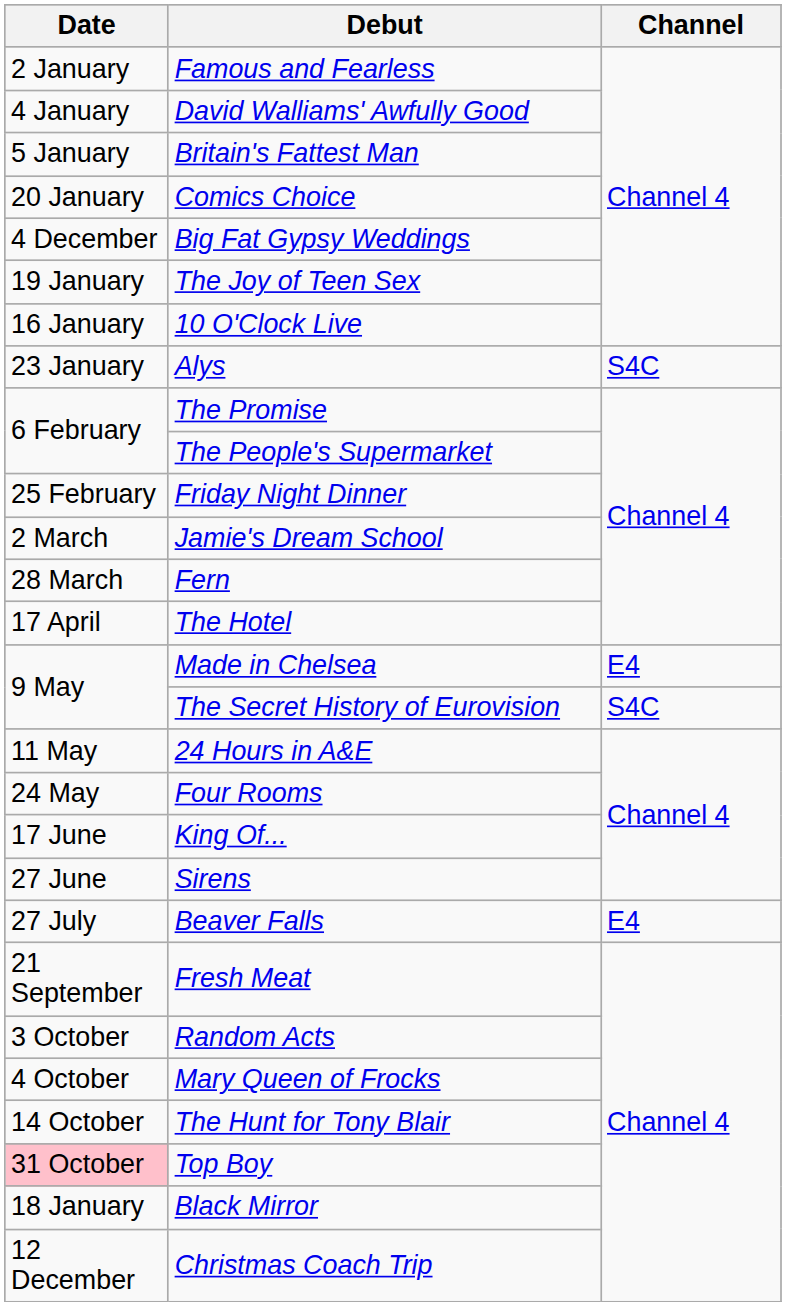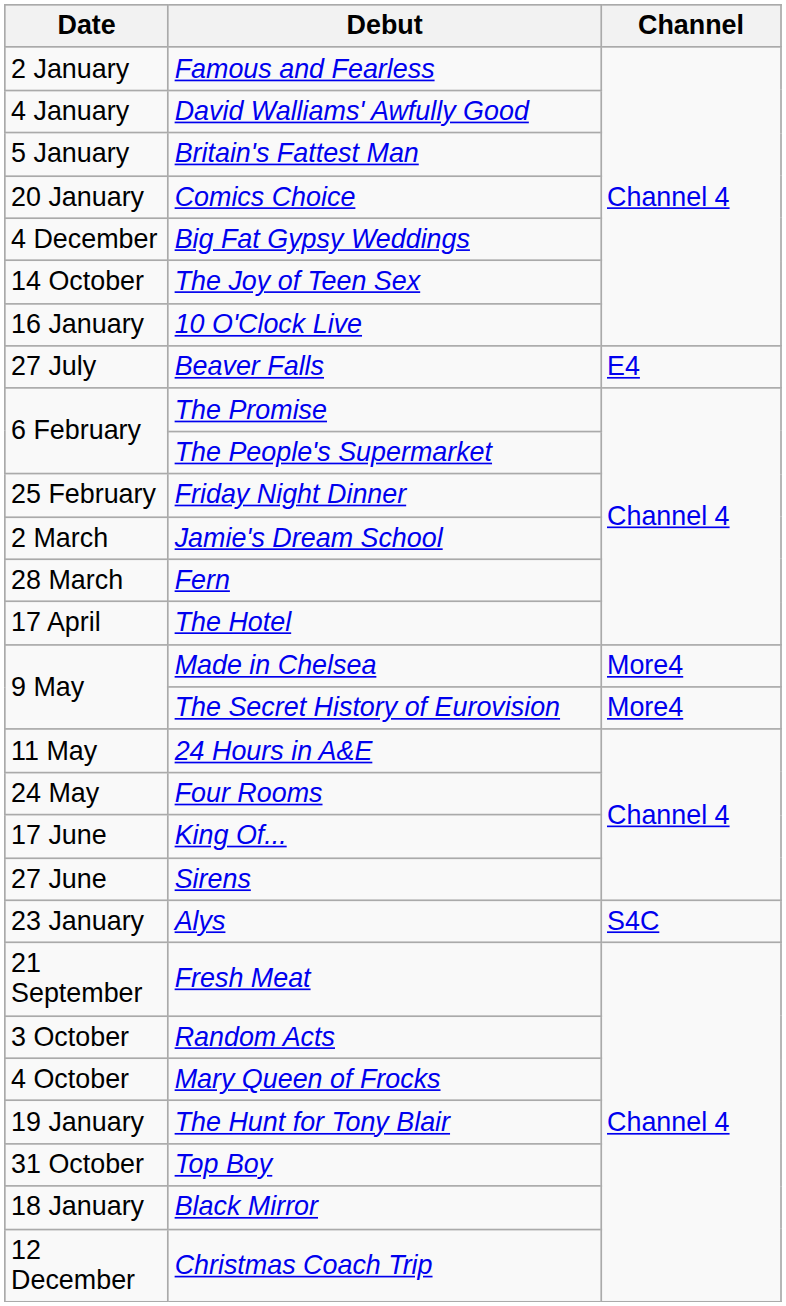The Joy of Teen Sex | Date: 19 January -> 14 October
rows swapped: Alys <-> Beaver Falls
Made in Chelsea | Channel: E4 -> More4
The Secret History of Eurovision | Channel: S4C -> More4
The Hunt for Tony Blair | Date: 14 October -> 19 January
Top Boy | Date: pink background -> no background
